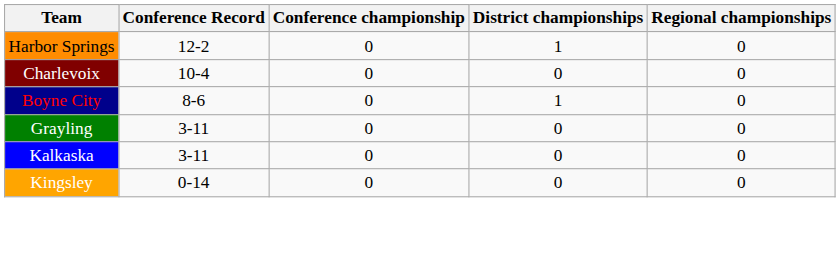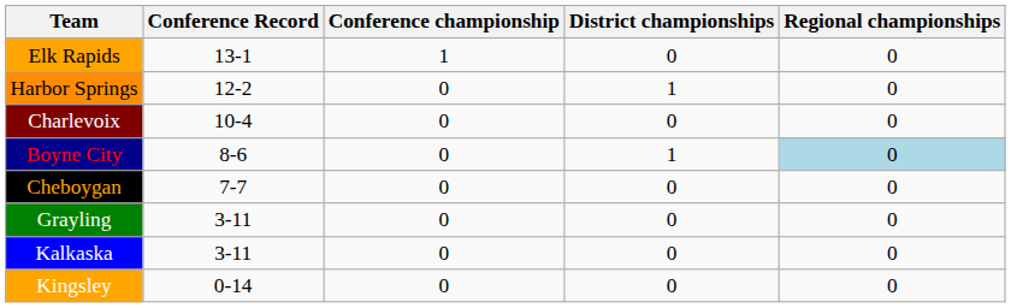+ row: Elk Rapids | 13-1 | 1 | 0 | 0
Boyne City | Regional championships: no background -> lightblue background
+ row: Cheboygan | 7-7 | 0 | 0 | 0
